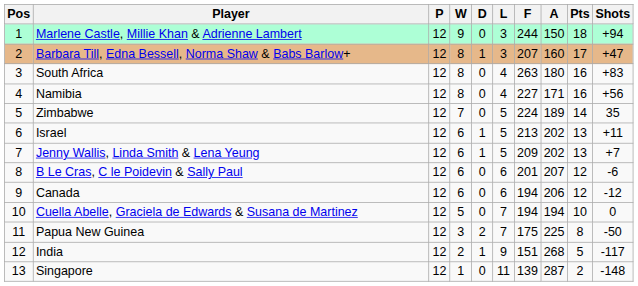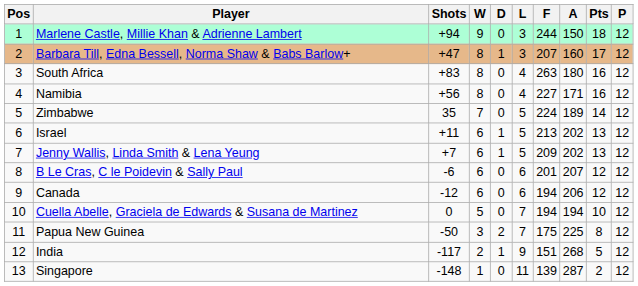columns swapped: P <-> Shots
